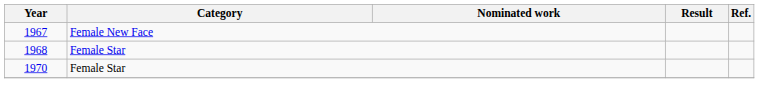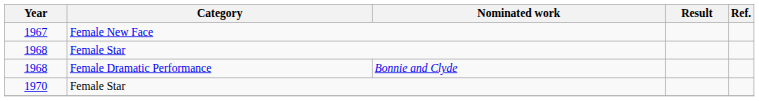+ row: 1968 | Female Dramatic Performance | Bonnie and Clyde
